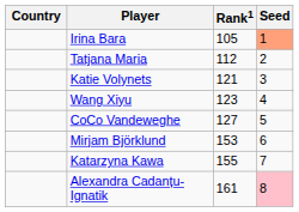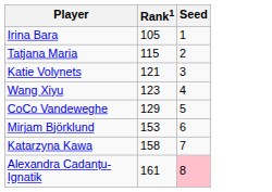- column: Country
Irina Bara | Seed: lightsalmon background -> no background
Tatjana Maria | Rank1: 112 -> 115
CoCo Vandeweghe | Rank1: 127 -> 129
Katarzyna Kawa | Rank1: 155 -> 158
